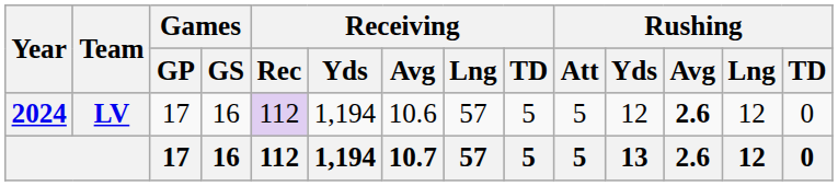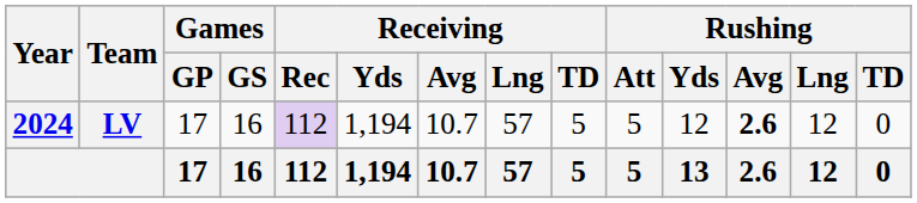LV | Receiving / Avg: 10.6 -> 10.7
